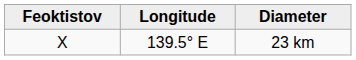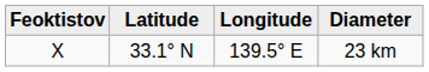+ column: Latitude | 33.1° N
